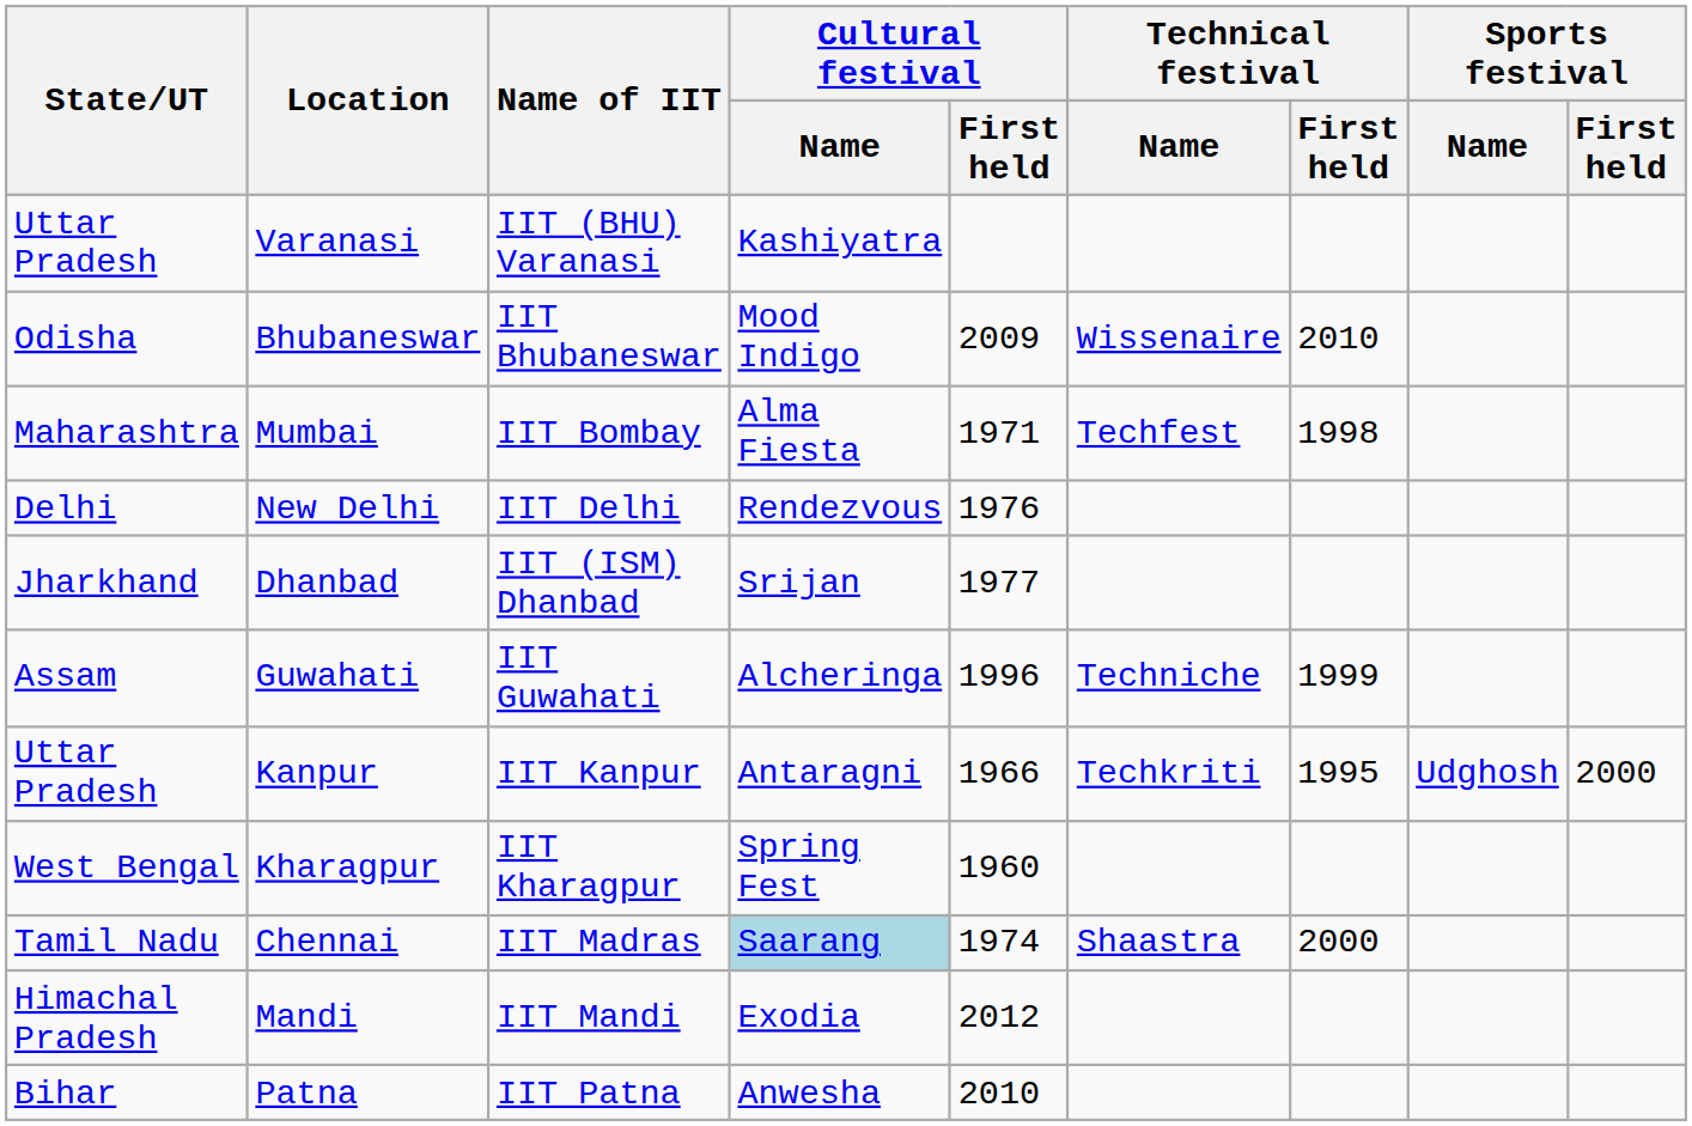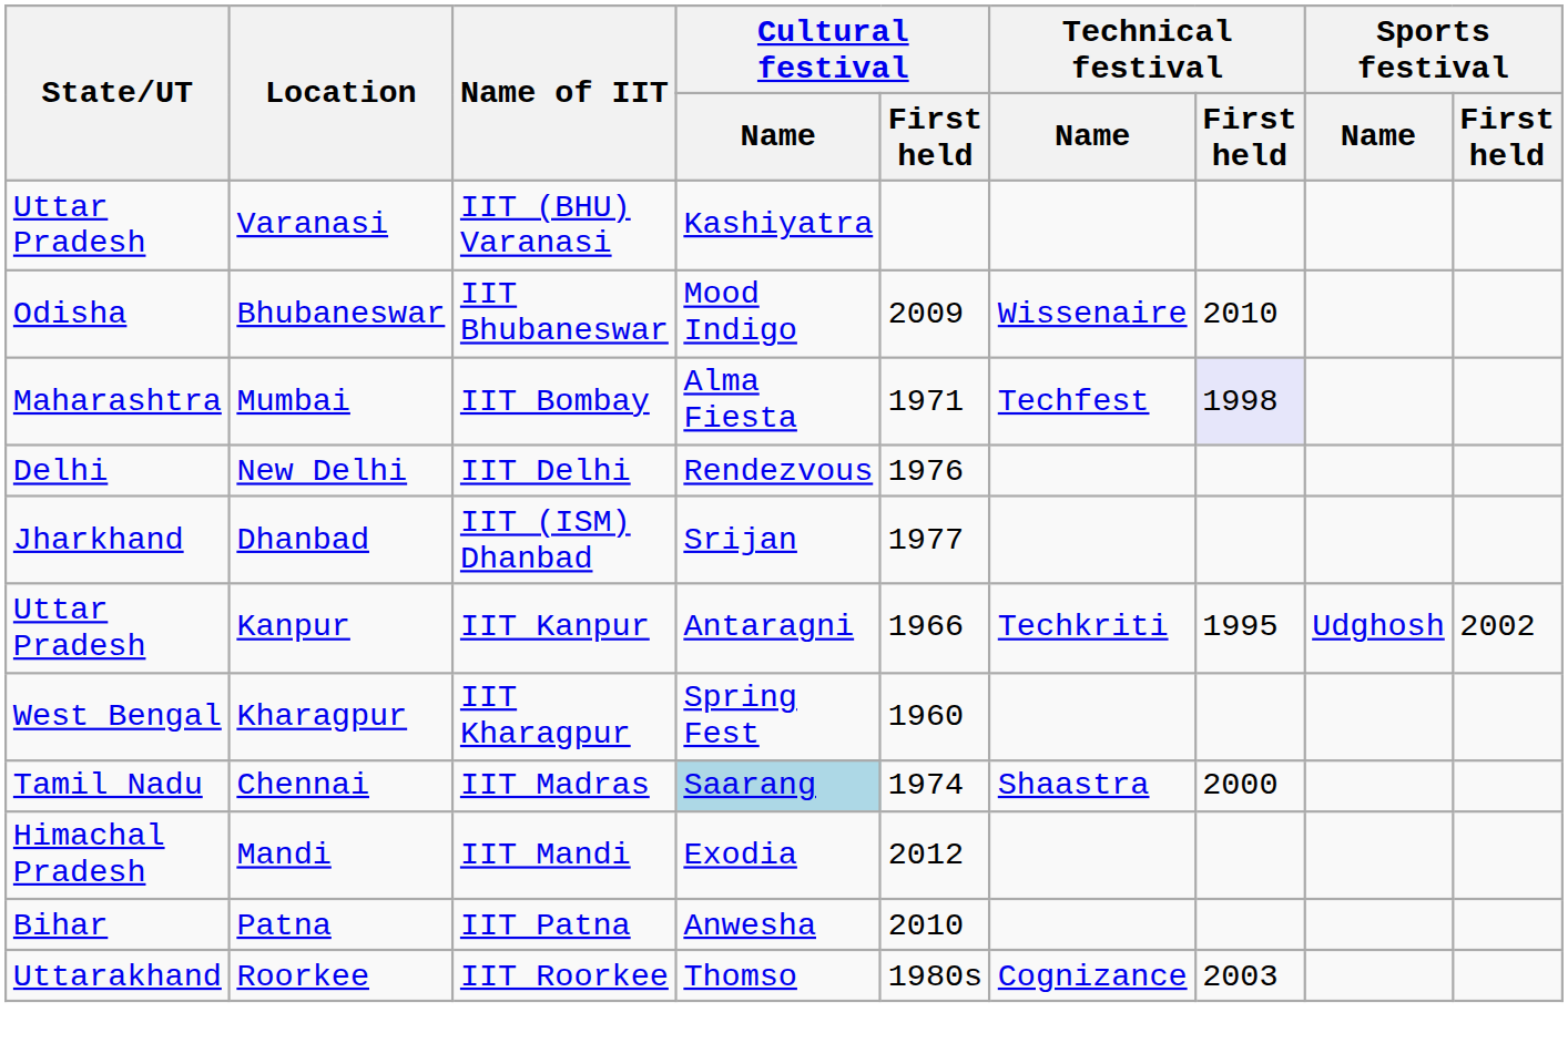Mumbai | Technical festival / First held: no background -> lavender background
- row: Assam | Guwahati | IIT Guwahati | Alcheringa | 1996 | Techniche | 1999
Kanpur | Sports festival / First held: 2000 -> 2002
+ row: Uttarakhand | Roorkee | IIT Roorkee | Thomso | 1980s | Cognizance | 2003
